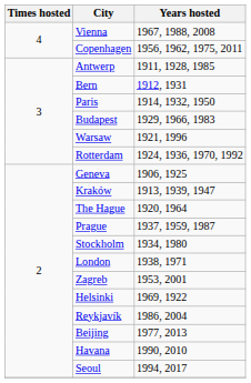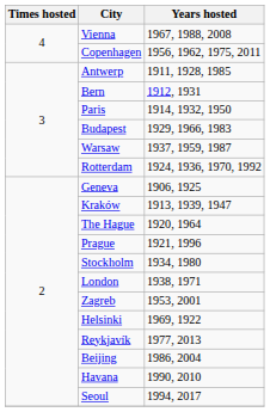Warsaw | Years hosted: 1921, 1996 -> 1937, 1959, 1987
Prague | Years hosted: 1937, 1959, 1987 -> 1921, 1996
Reykjavík | Years hosted: 1986, 2004 -> 1977, 2013
Beijing | Years hosted: 1977, 2013 -> 1986, 2004
